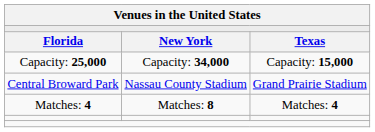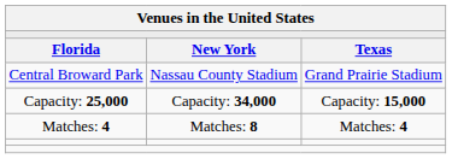rows swapped: Central Broward Park <-> Capacity: 25,000
